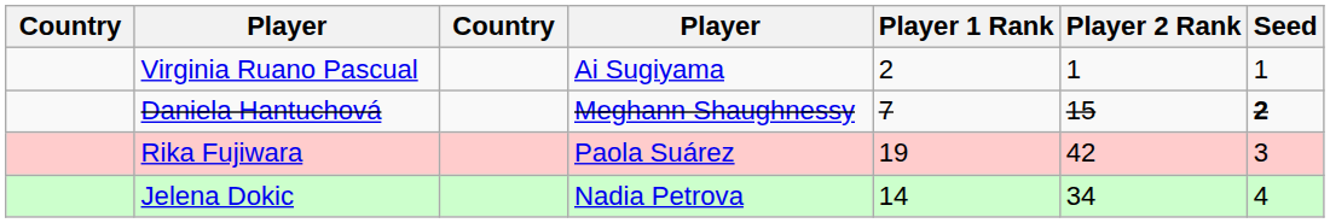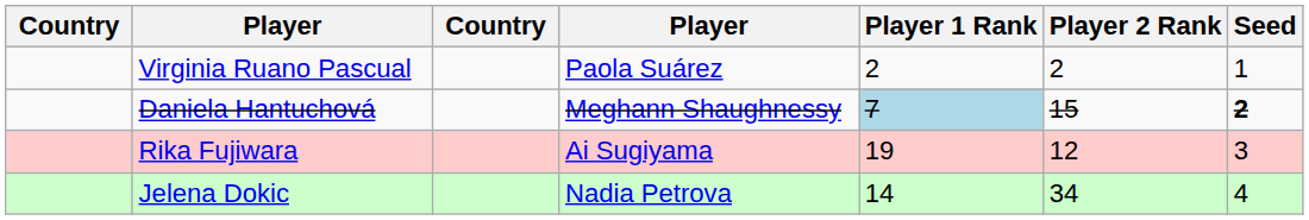Virginia Ruano Pascual | column 4: Ai Sugiyama -> Paola Suárez
Virginia Ruano Pascual | Player 2 Rank: 1 -> 2
Daniela Hantuchová | Player 1 Rank: no background -> lightblue background
Rika Fujiwara | column 4: Paola Suárez -> Ai Sugiyama
Rika Fujiwara | Player 2 Rank: 42 -> 12
